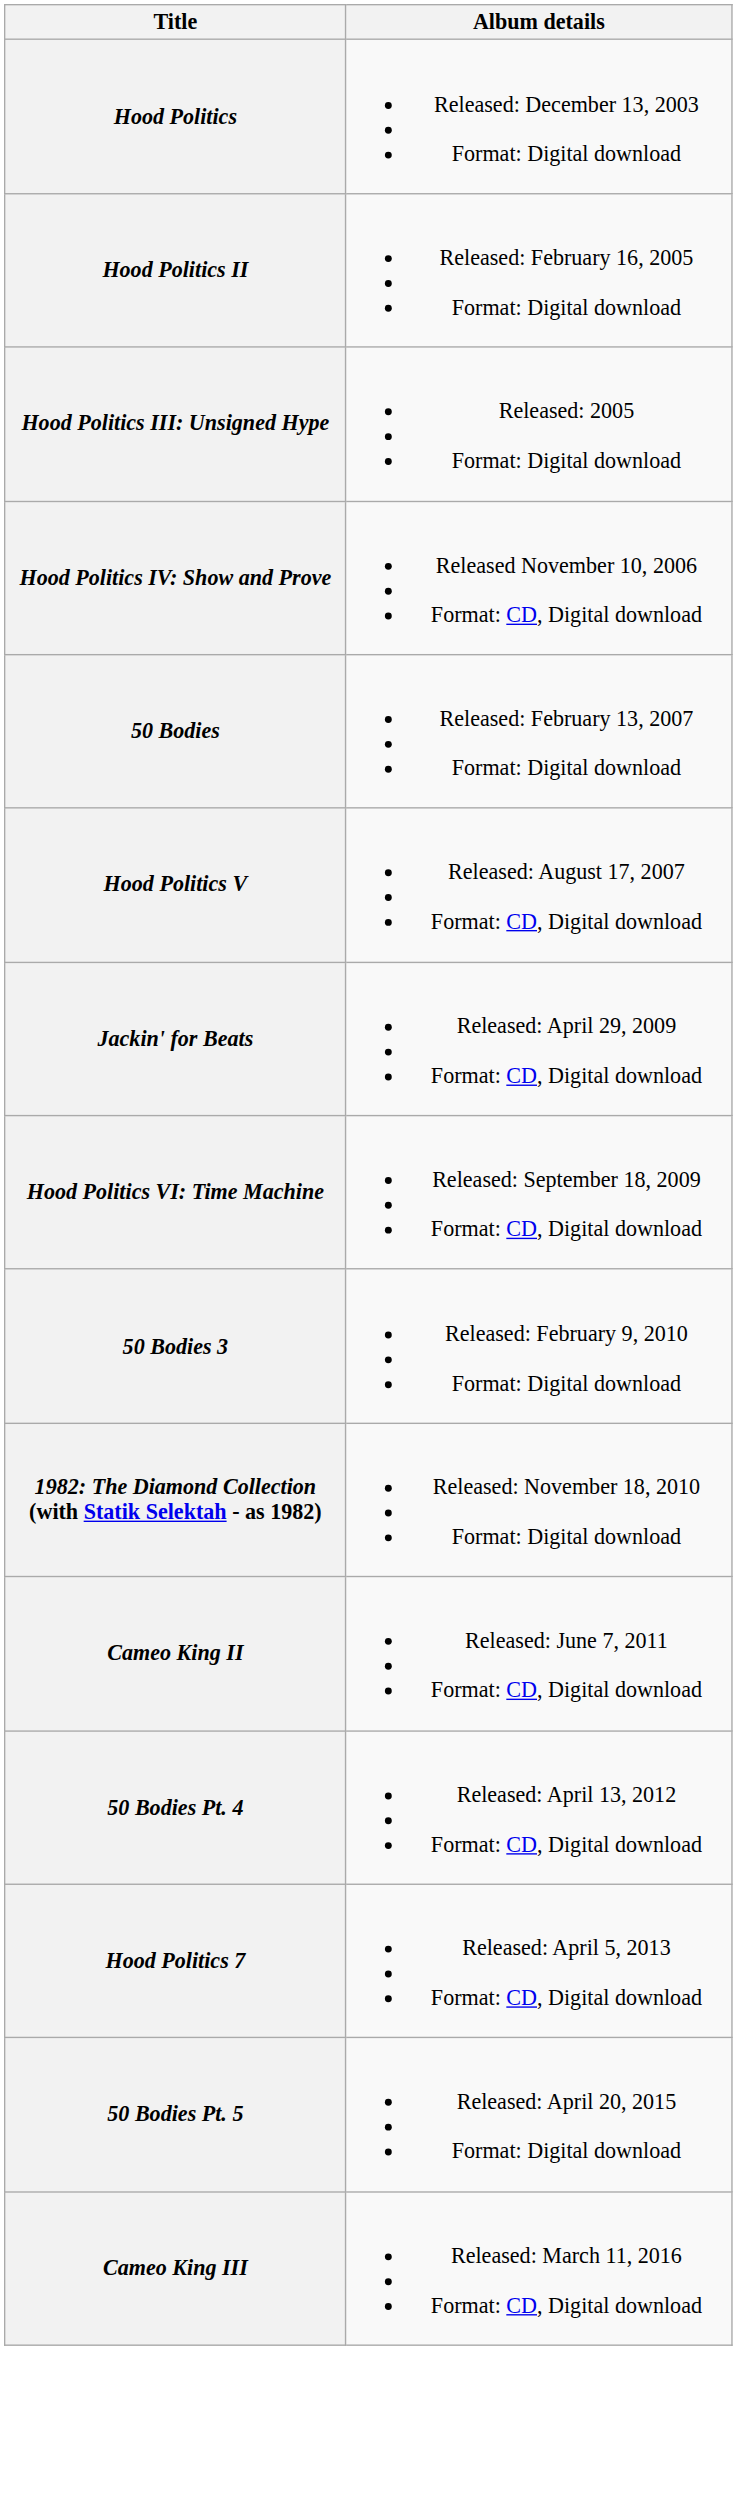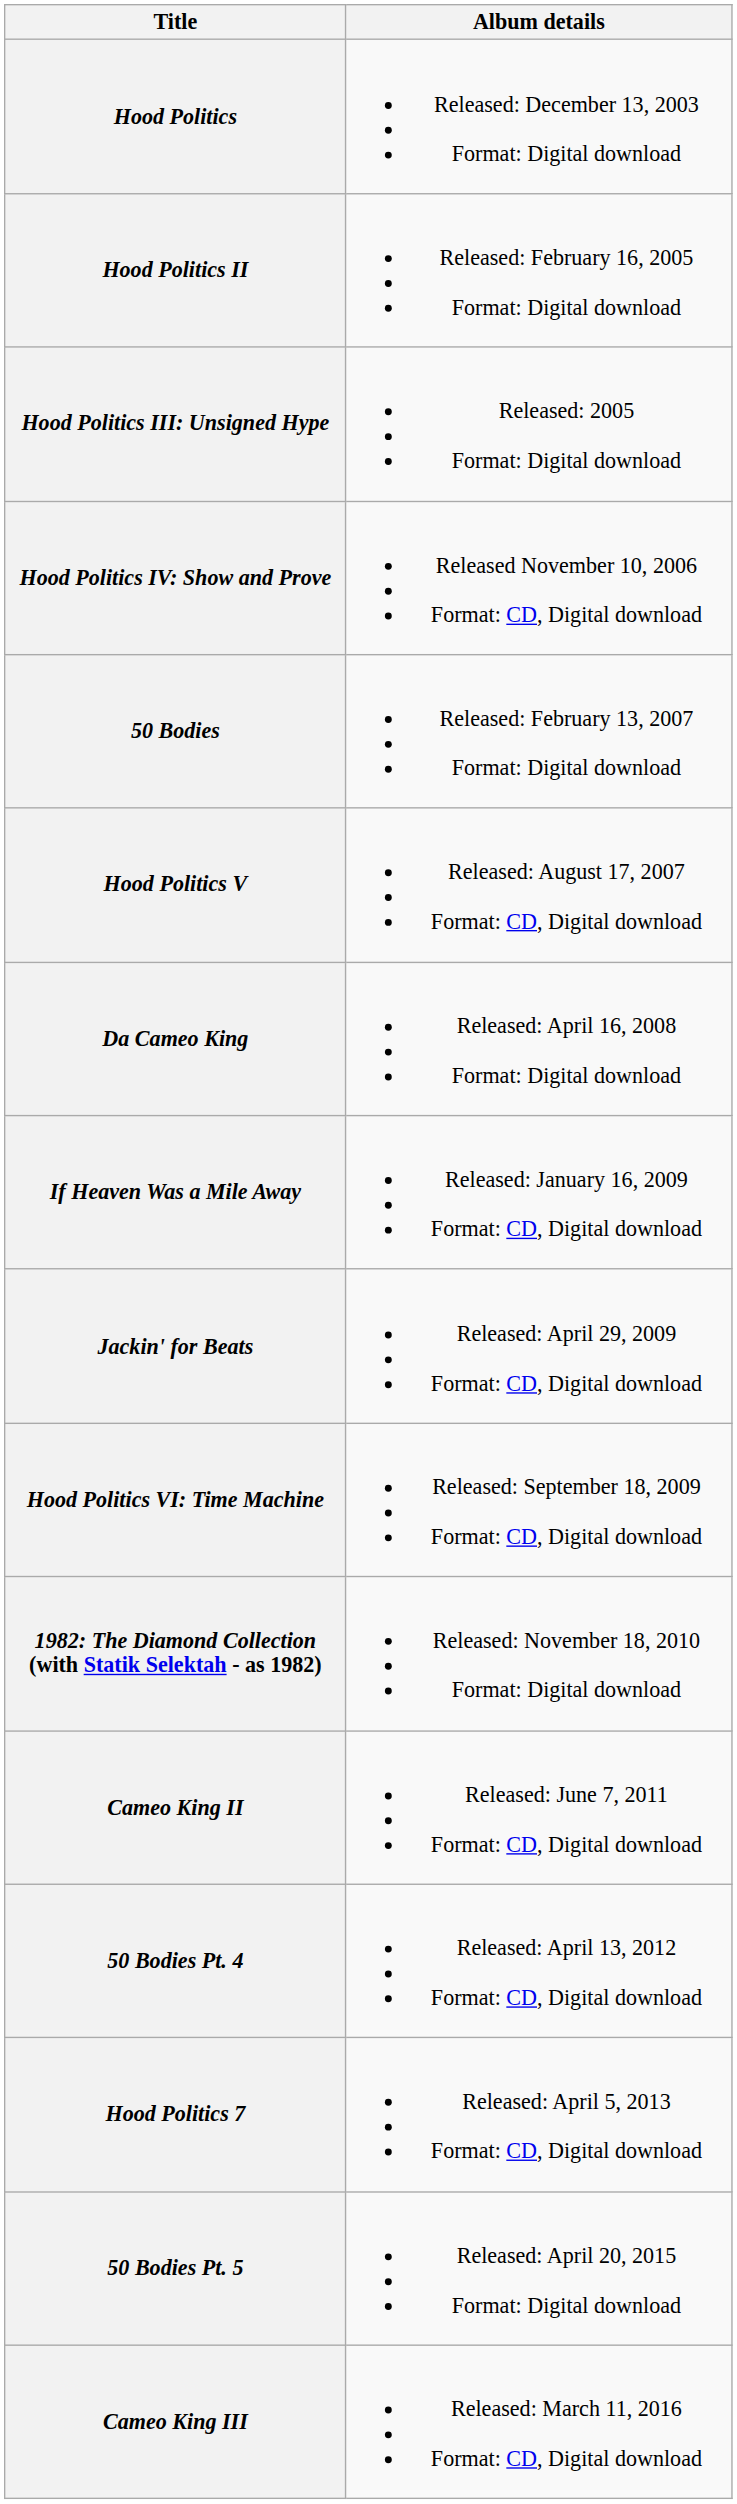+ row: Da Cameo King | Released: April 16, 2008 Format: Digital download
+ row: If Heaven Was a Mile Away | Released: January 16, 2009 Format: CD, Digital download
- row: 50 Bodies 3 | Released: February 9, 2010 Format: Digital download
